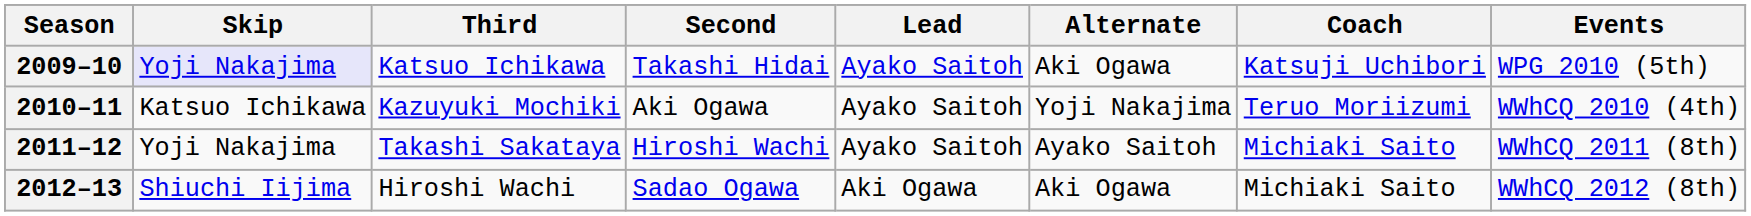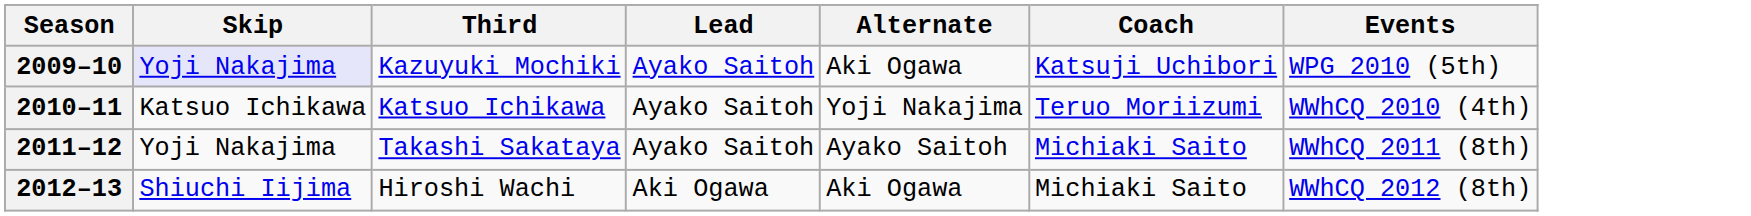- column: Second | Takashi Hidai | Aki Ogawa | Hiroshi Wachi | Sadao Ogawa
2009–10 | Third: Katsuo Ichikawa -> Kazuyuki Mochiki
2010–11 | Third: Kazuyuki Mochiki -> Katsuo Ichikawa
